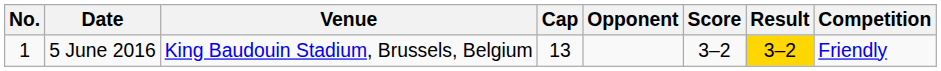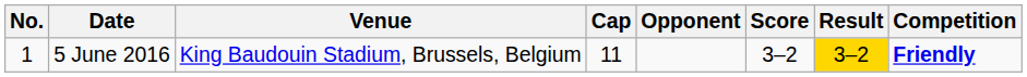5 June 2016 | Cap: 13 -> 11
5 June 2016 | Competition: normal -> bold
